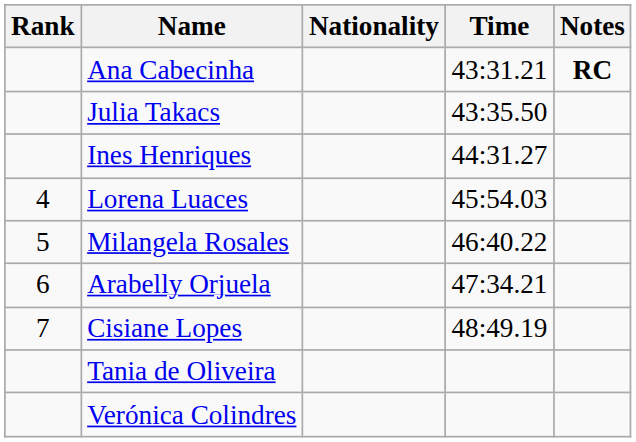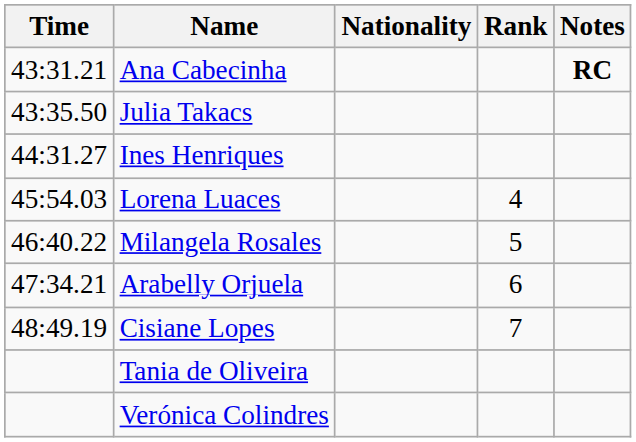columns swapped: Rank <-> Time
